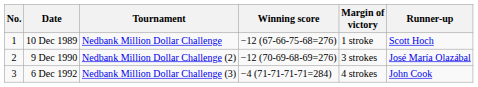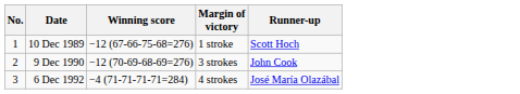- column: Tournament | Nedbank Million Dollar Challenge | Nedbank Million Dollar Challenge (2) | Nedbank Million Dollar Challenge (3)
9 Dec 1990 | Runner-up: José María Olazábal -> John Cook
6 Dec 1992 | Runner-up: John Cook -> José María Olazábal
